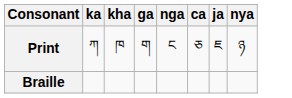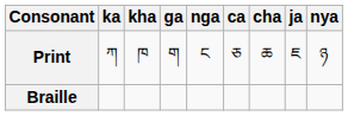+ column: cha | ཆ
